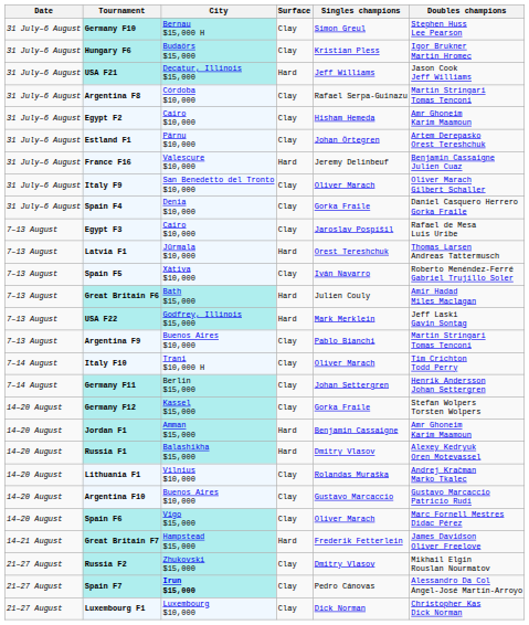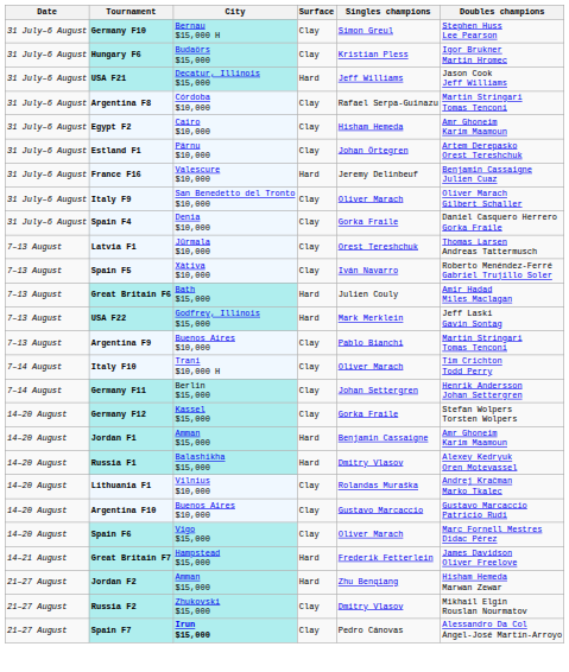- row: 7–13 August | Egypt F3 | Cairo $10,000 | Clay | Jaroslav Pospíšil | Rafael de Mesa Luis Uribe
Latvia F1 | Surface: Hard -> Clay
+ row: 21–27 August | Jordan F2 | Amman $15,000 | Hard | Zhu Benqiang | Hisham Hemeda Marwan Zewar
- row: 21–27 August | Luxembourg F1 | Luxembourg $10,000 | Clay | Dick Norman | Christopher Kas Dick Norman
